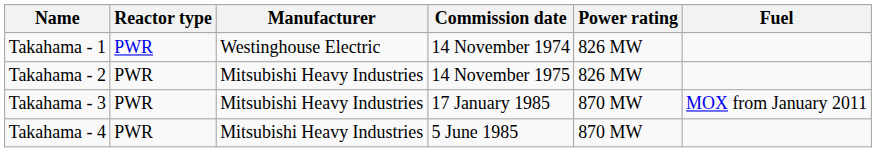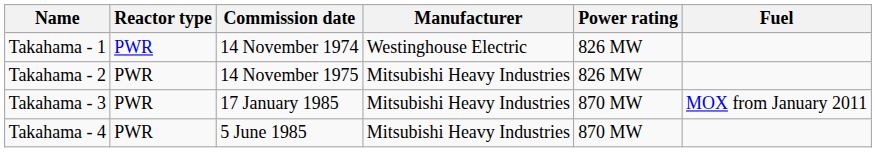columns swapped: Manufacturer <-> Commission date
